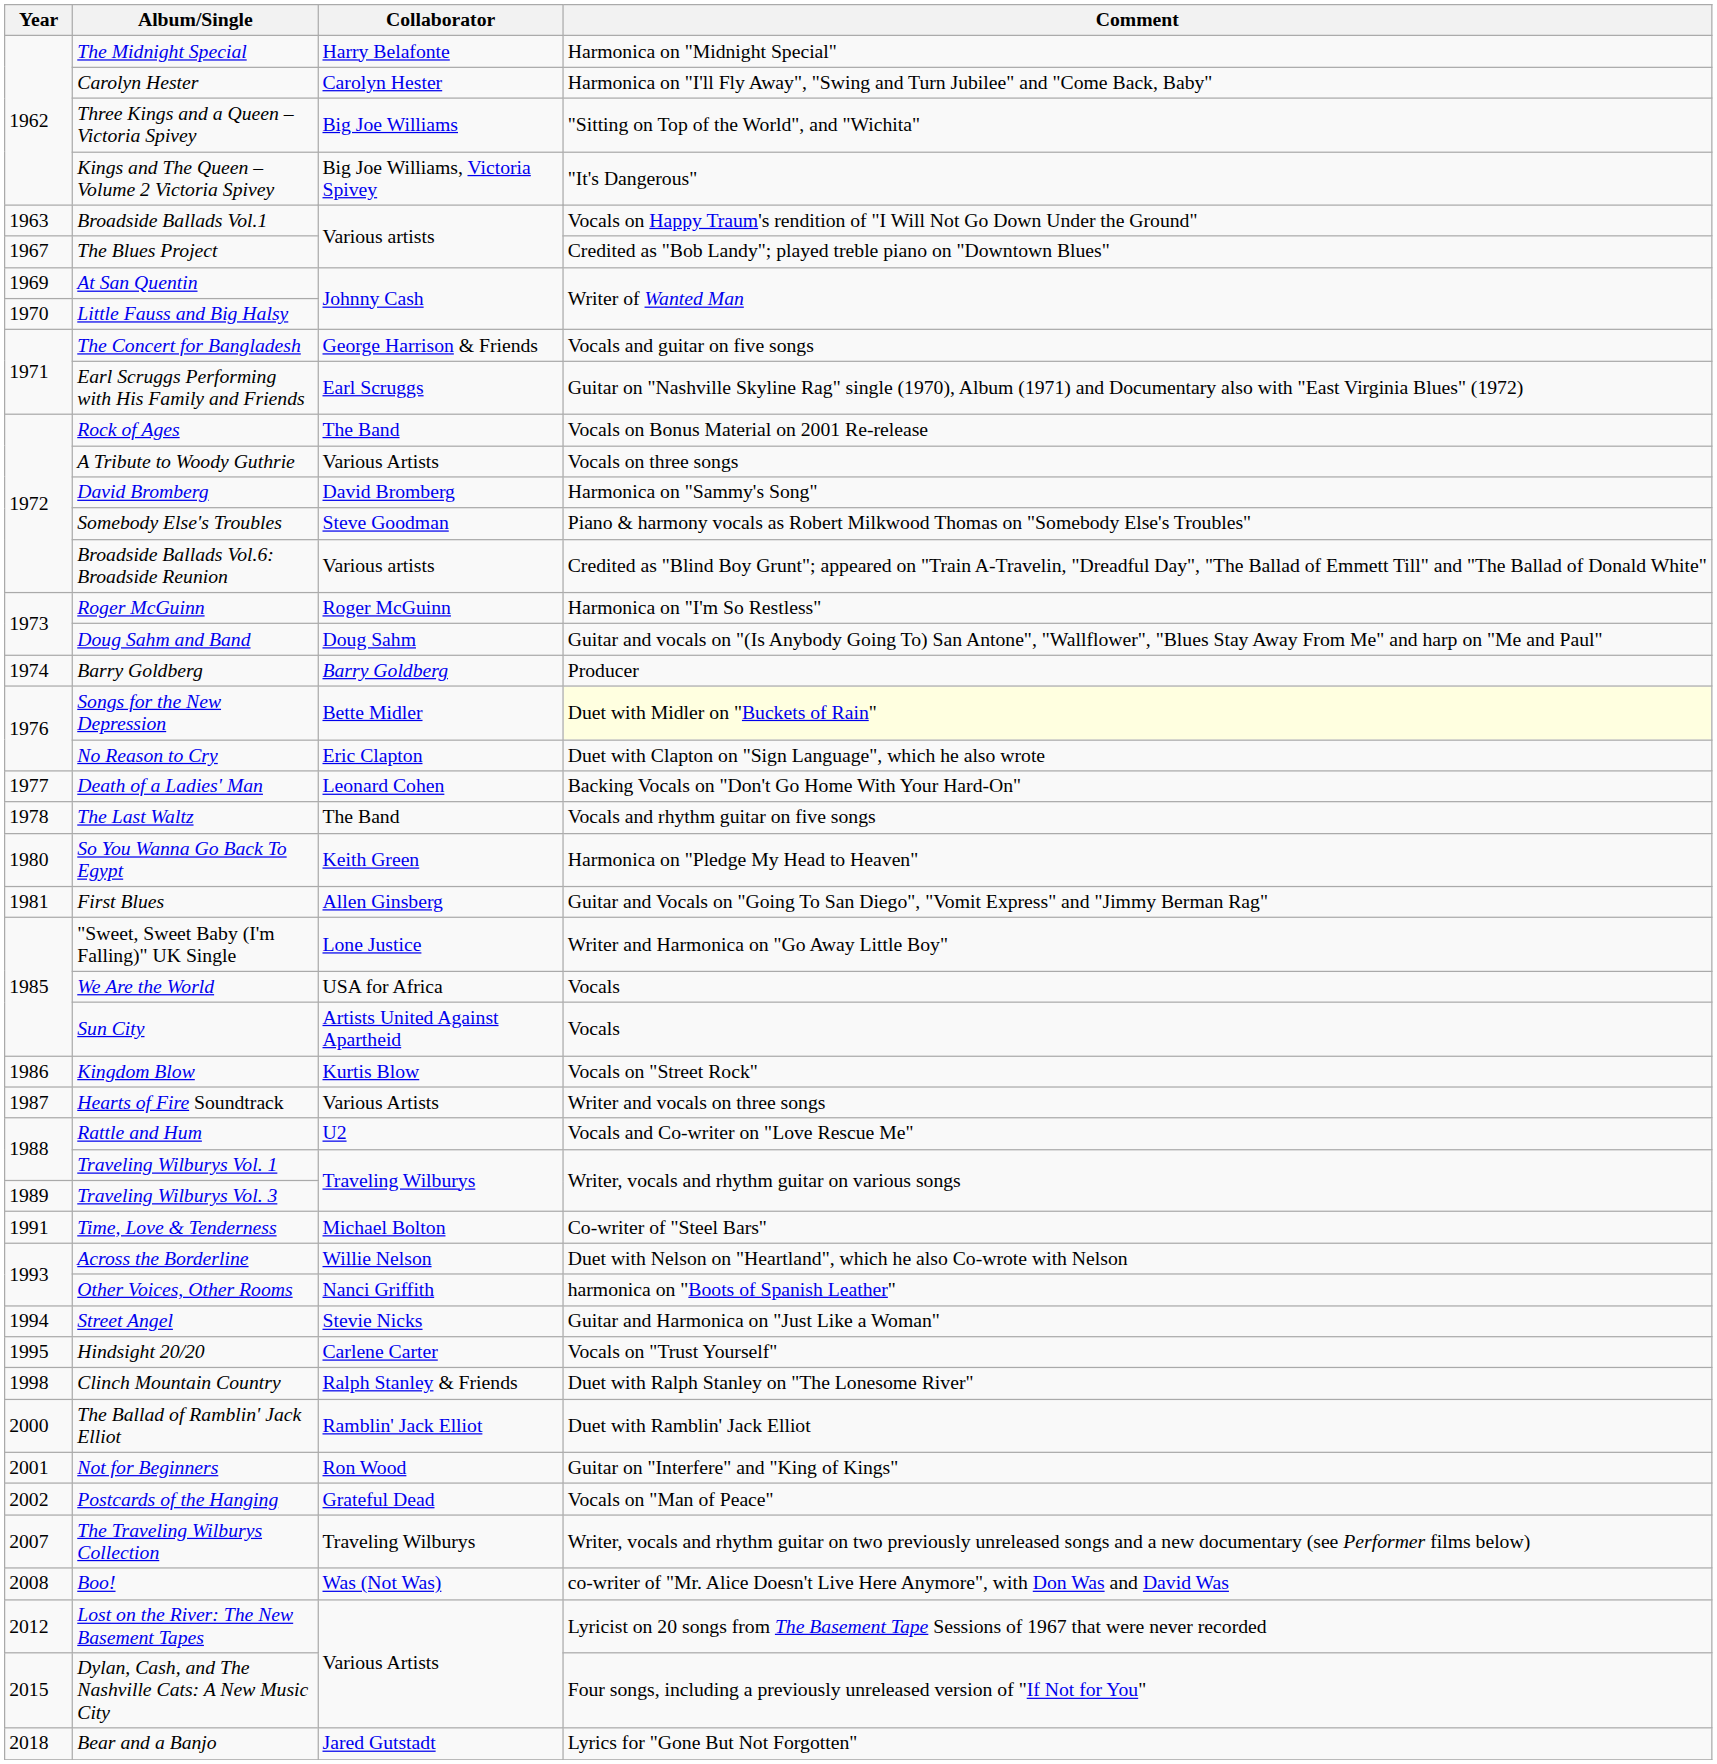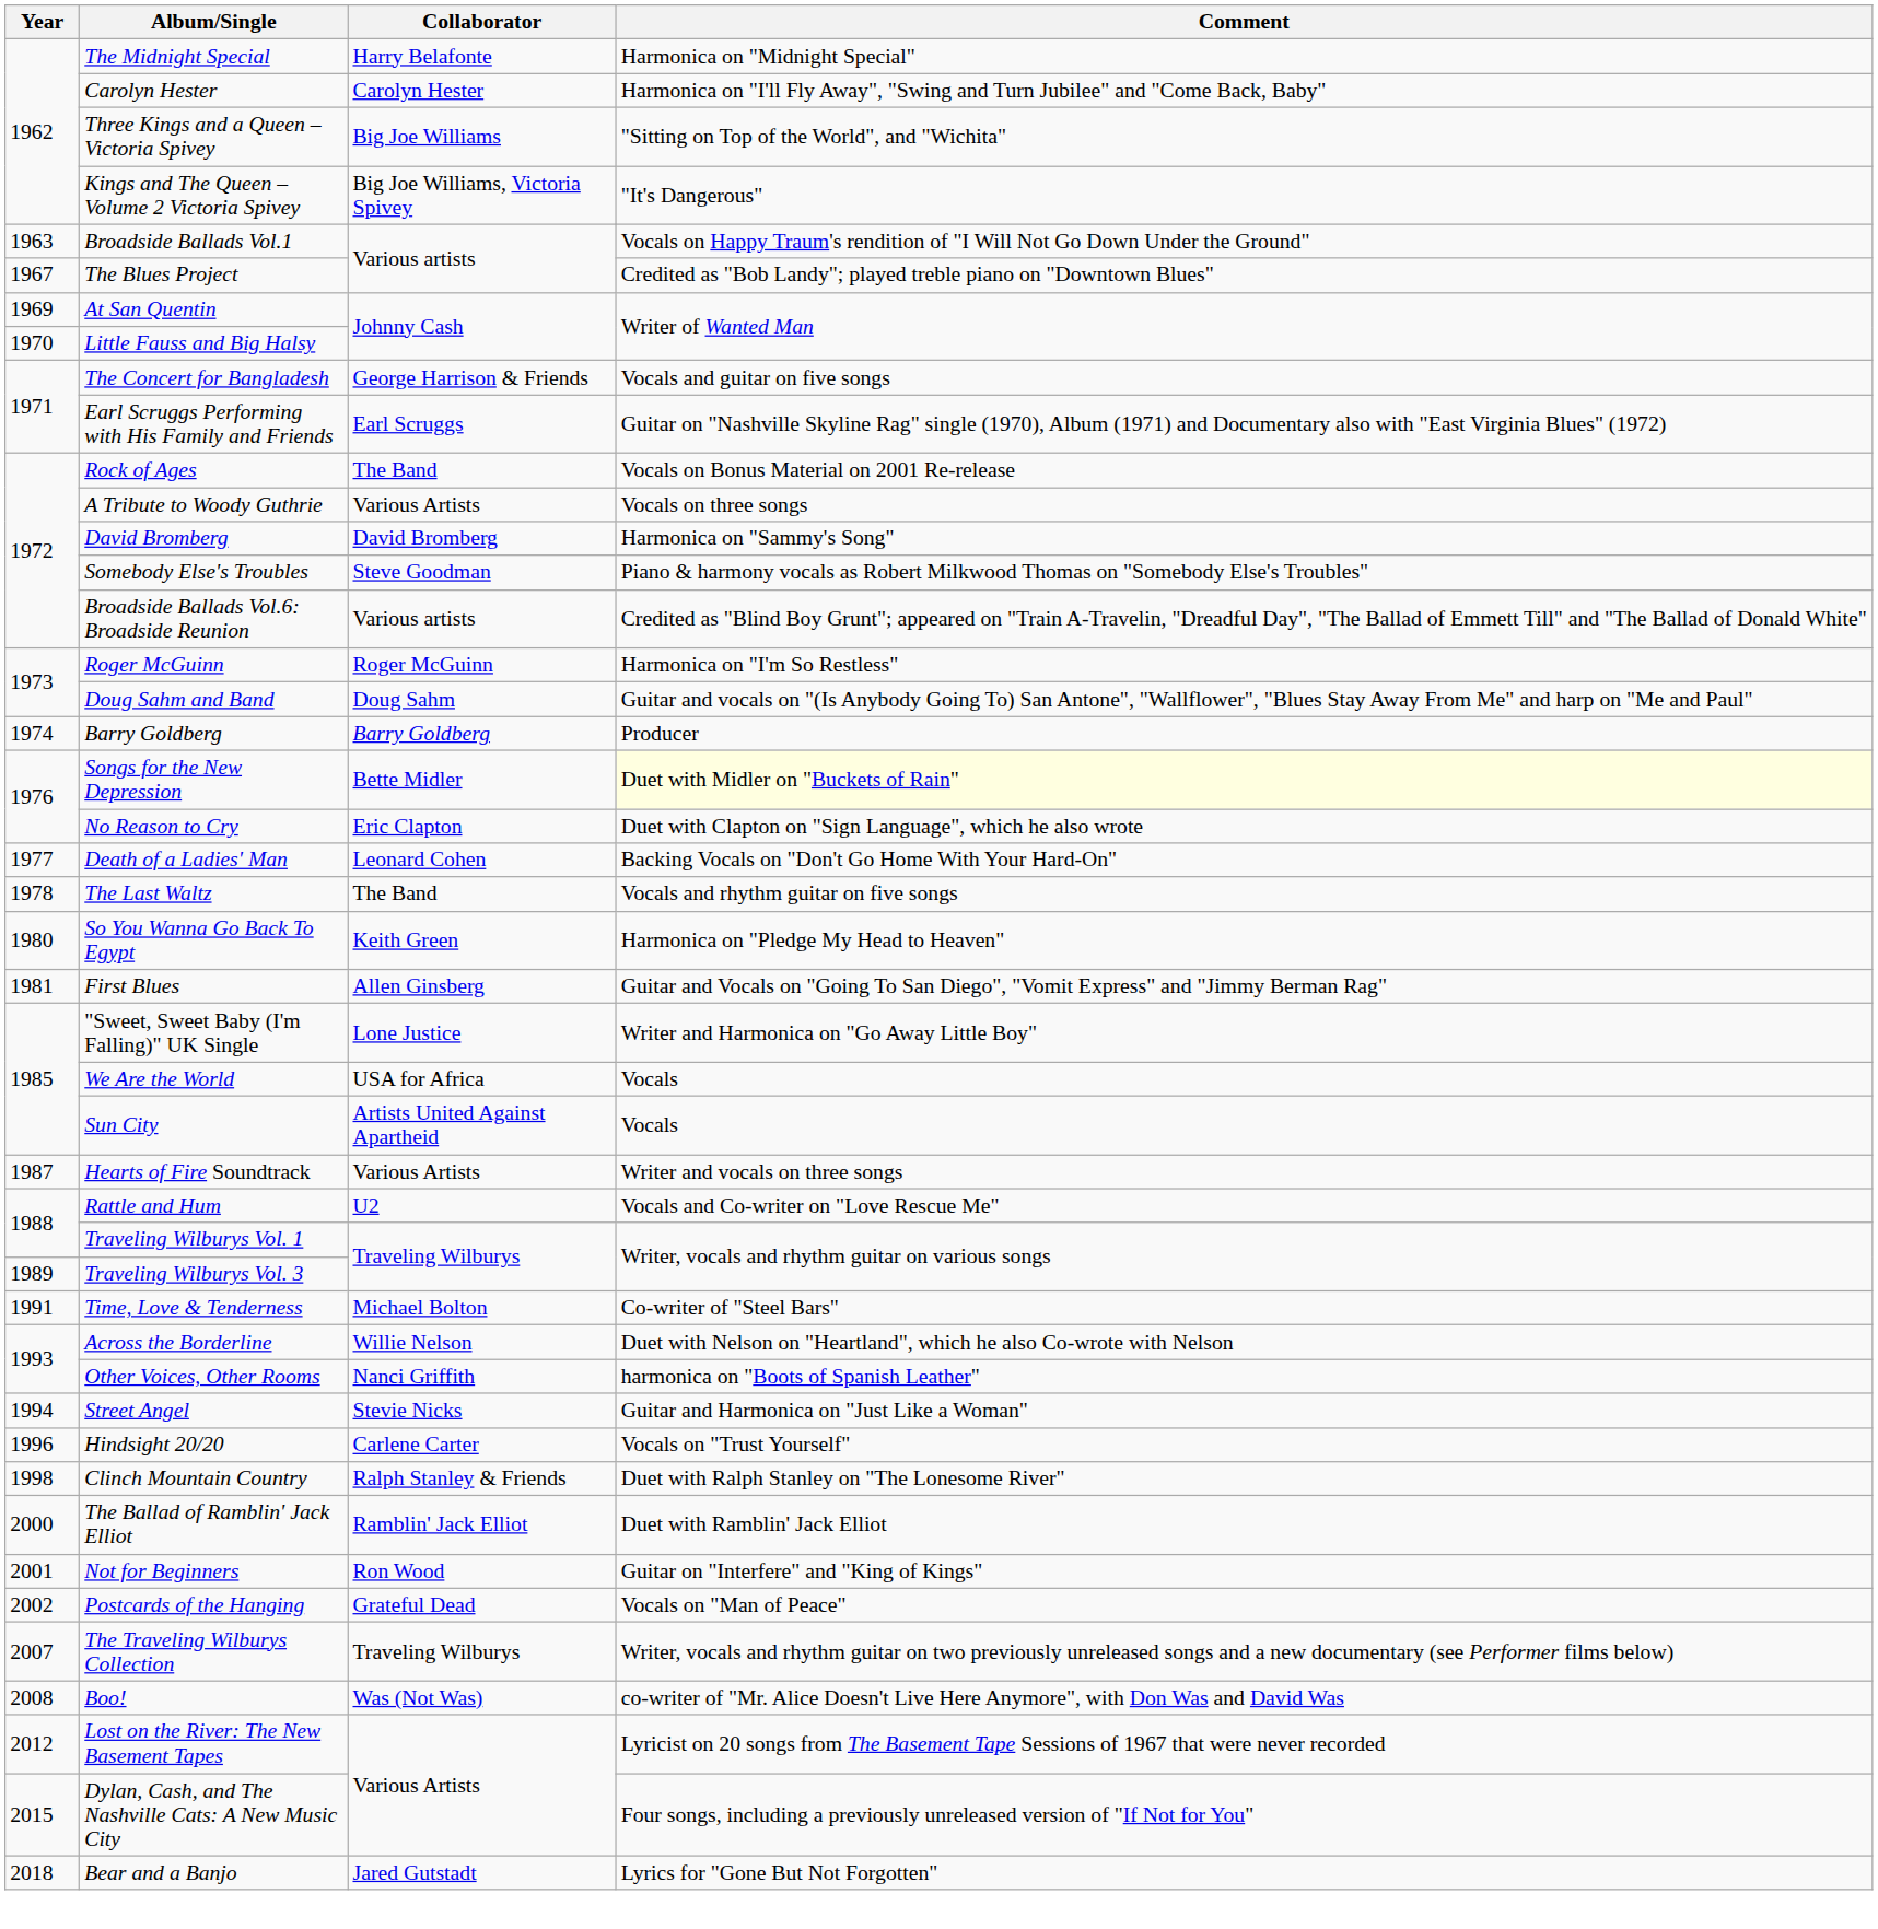- row: 1986 | Kingdom Blow | Kurtis Blow | Vocals on "Street Rock"
Hindsight 20/20 | Year: 1995 -> 1996
